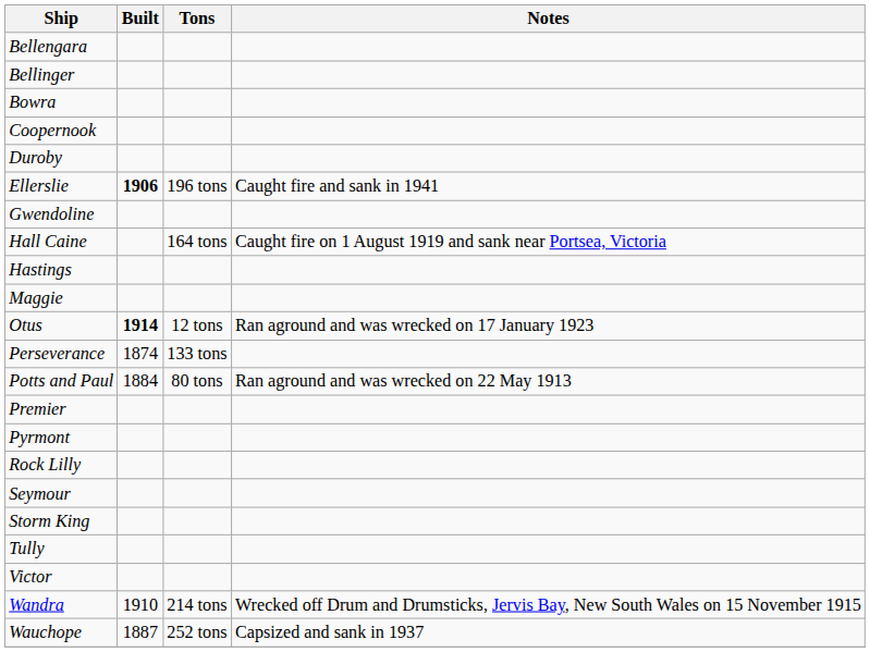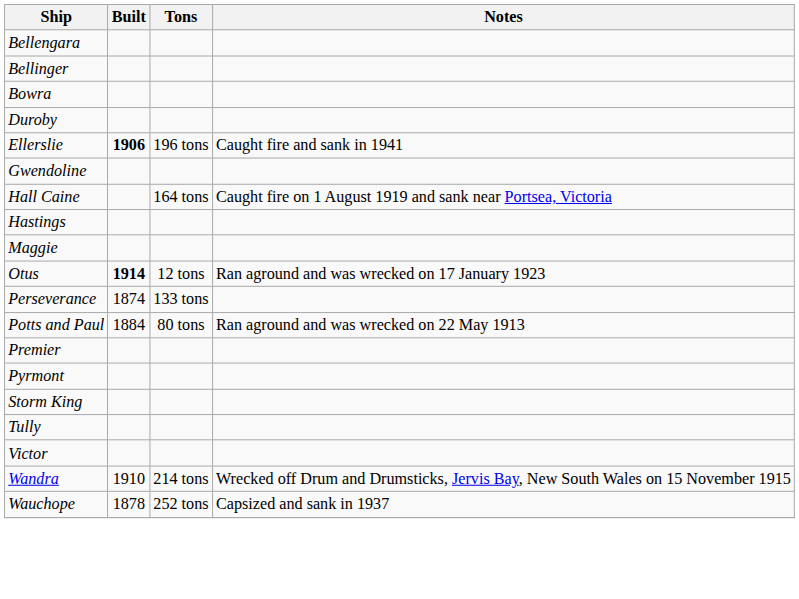- row: Coopernook
- row: Rock Lilly
- row: Seymour
Wauchope | Built: 1887 -> 1878
